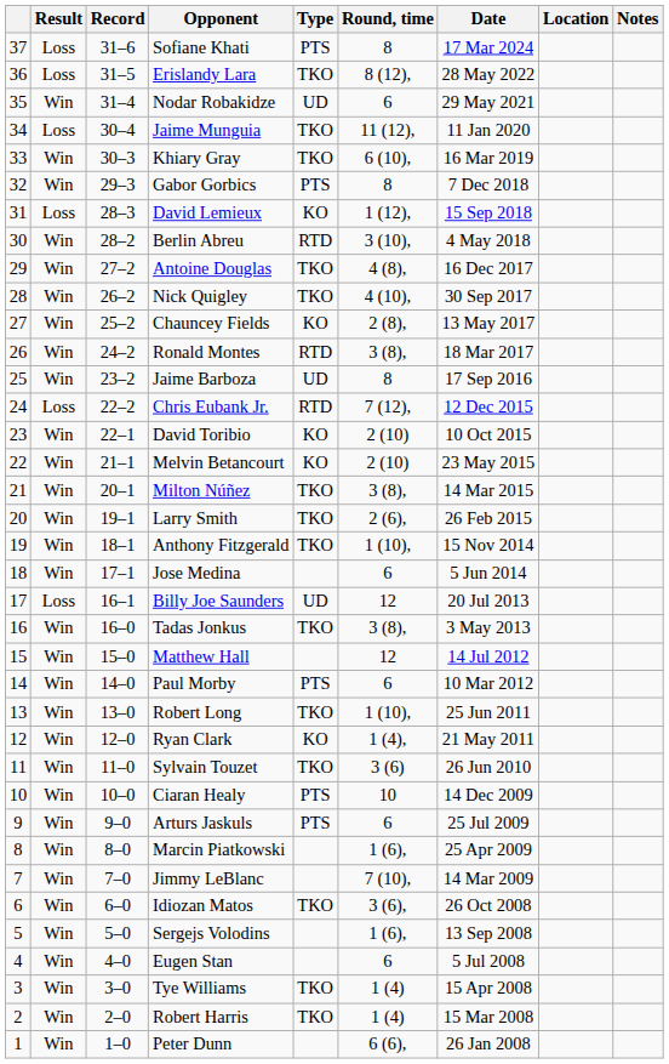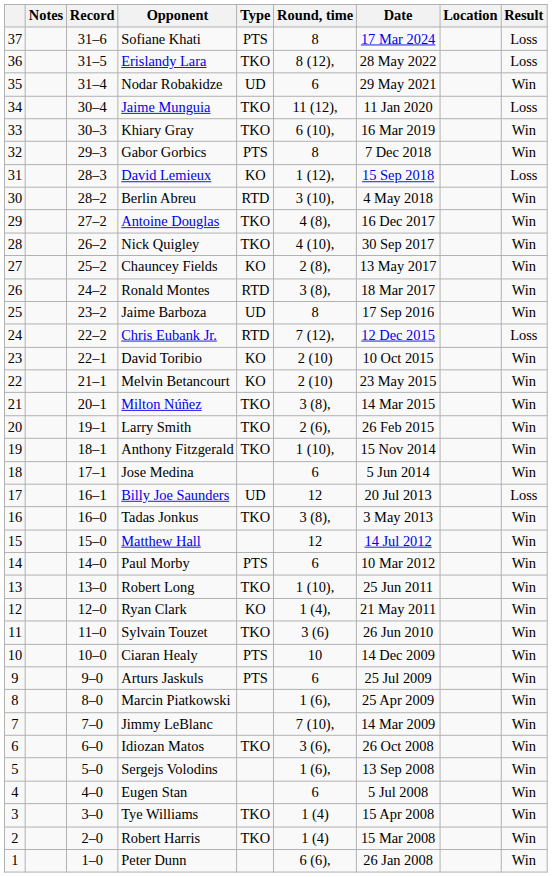columns swapped: Result <-> Notes
